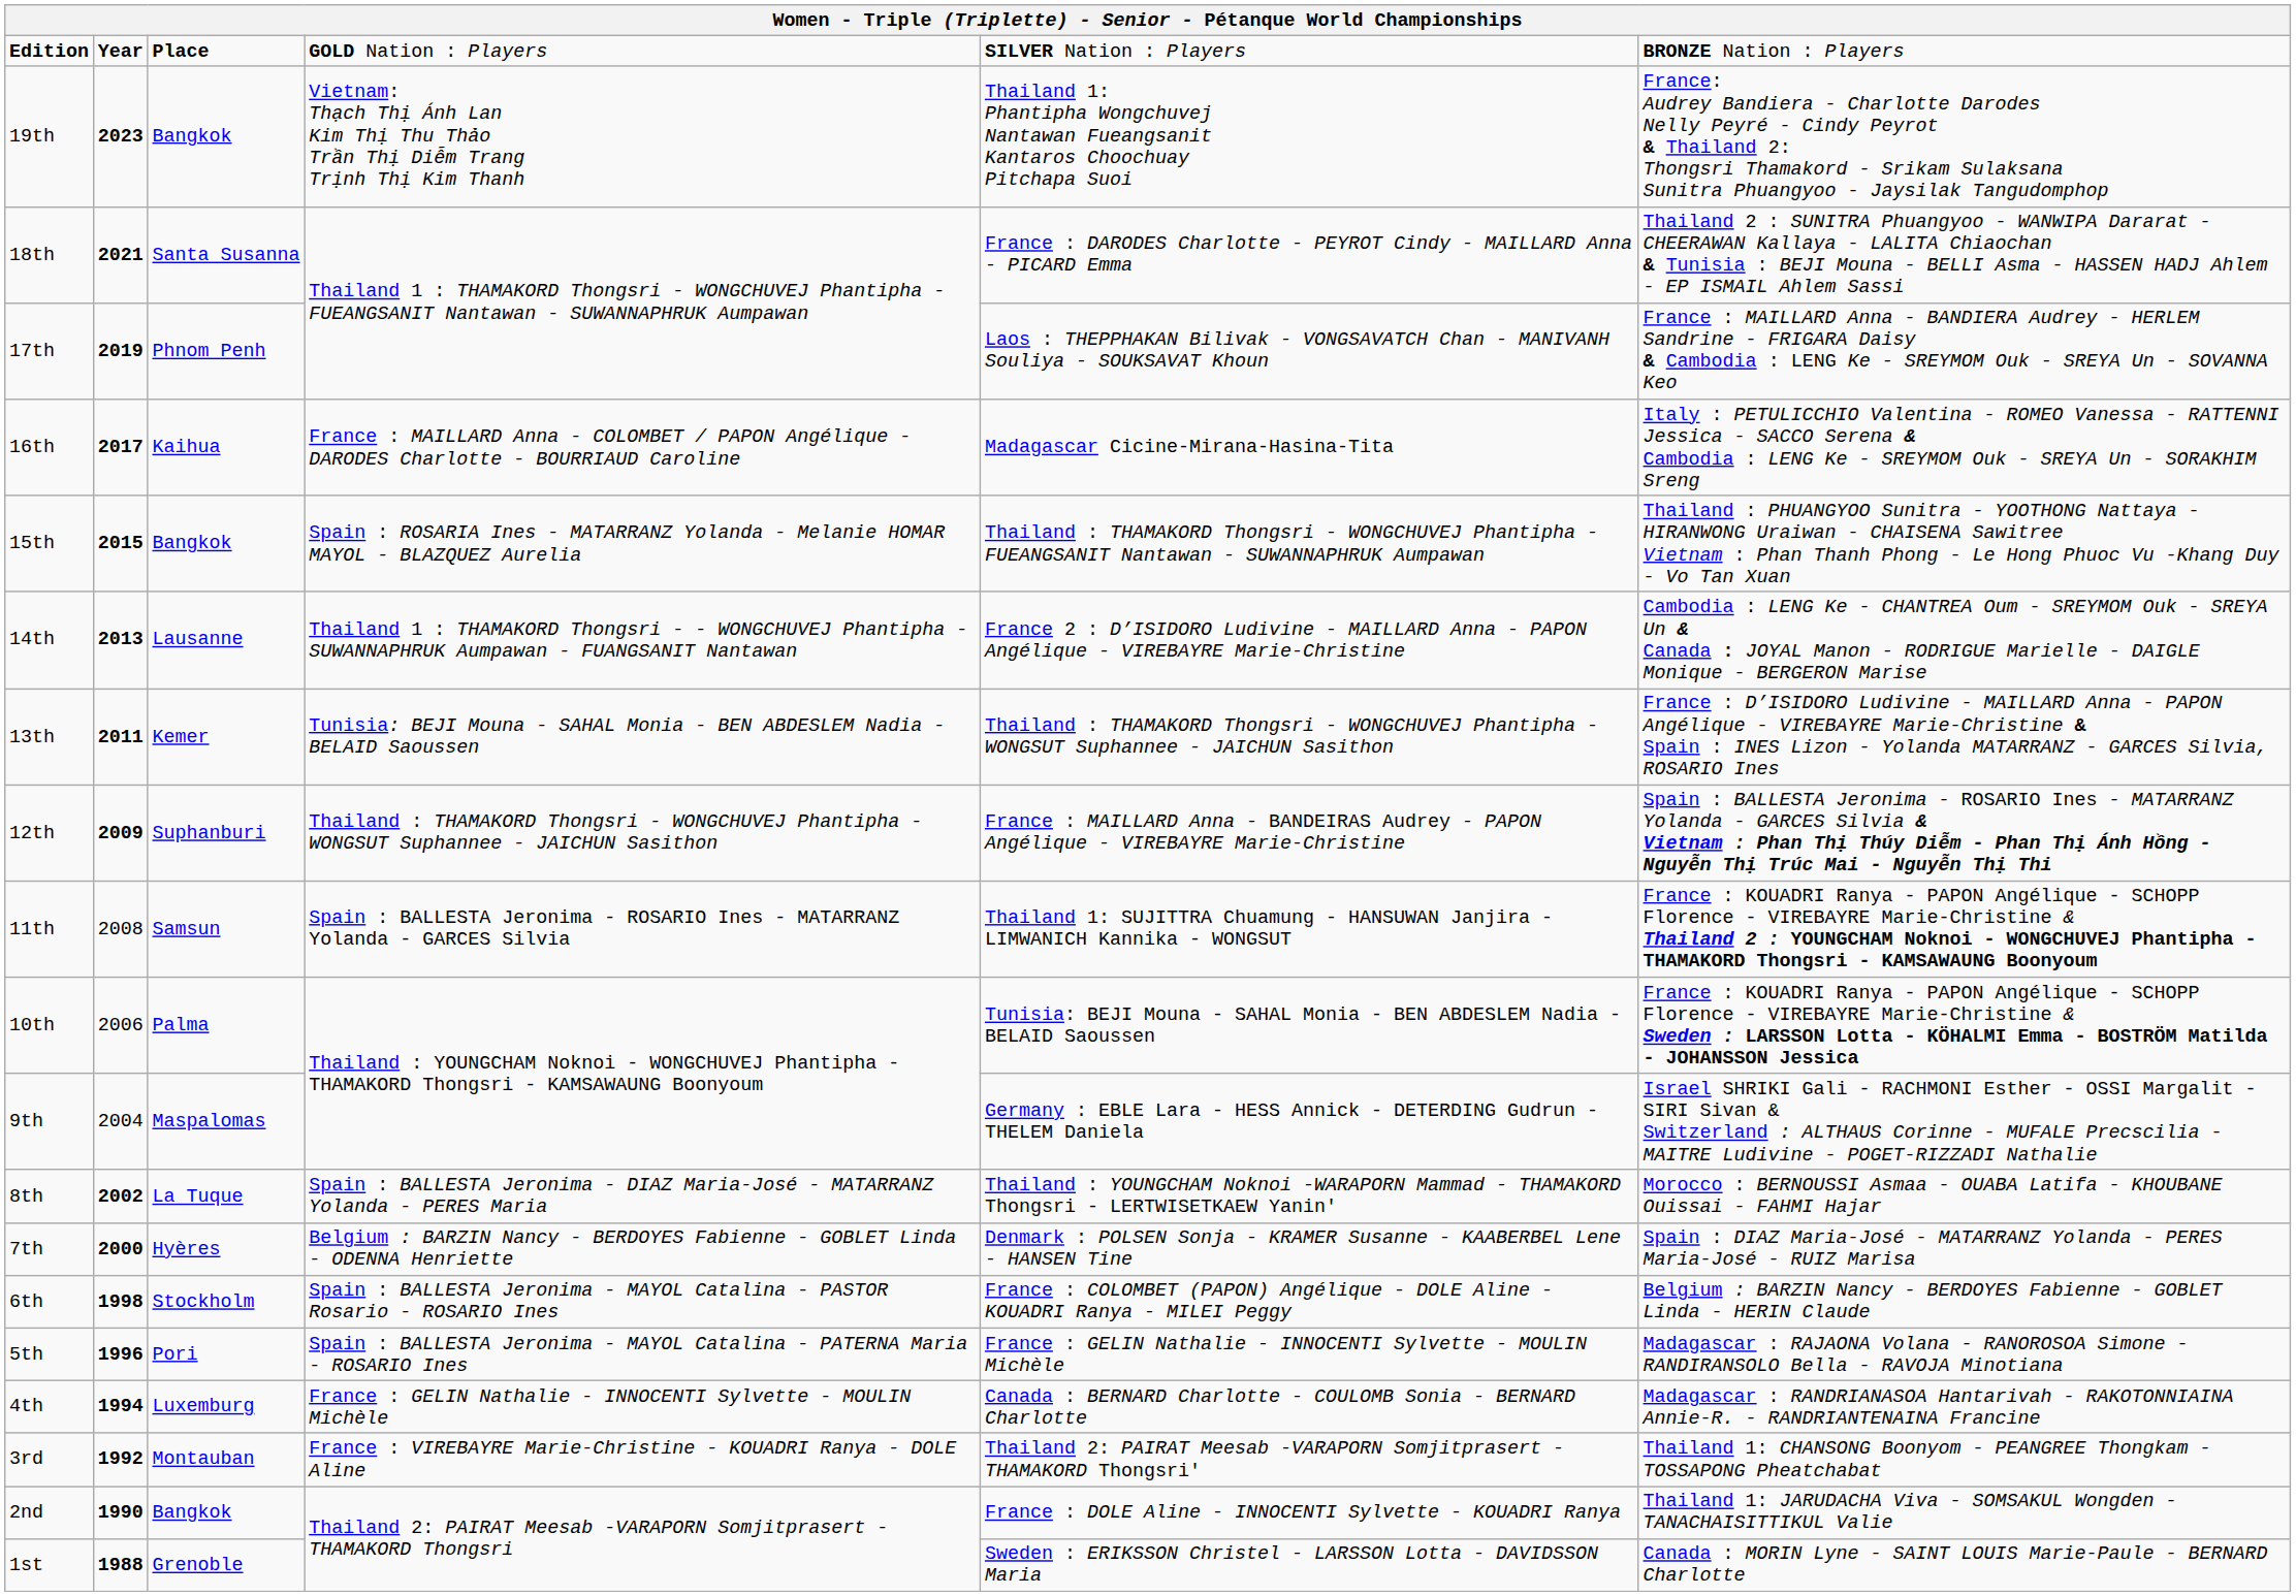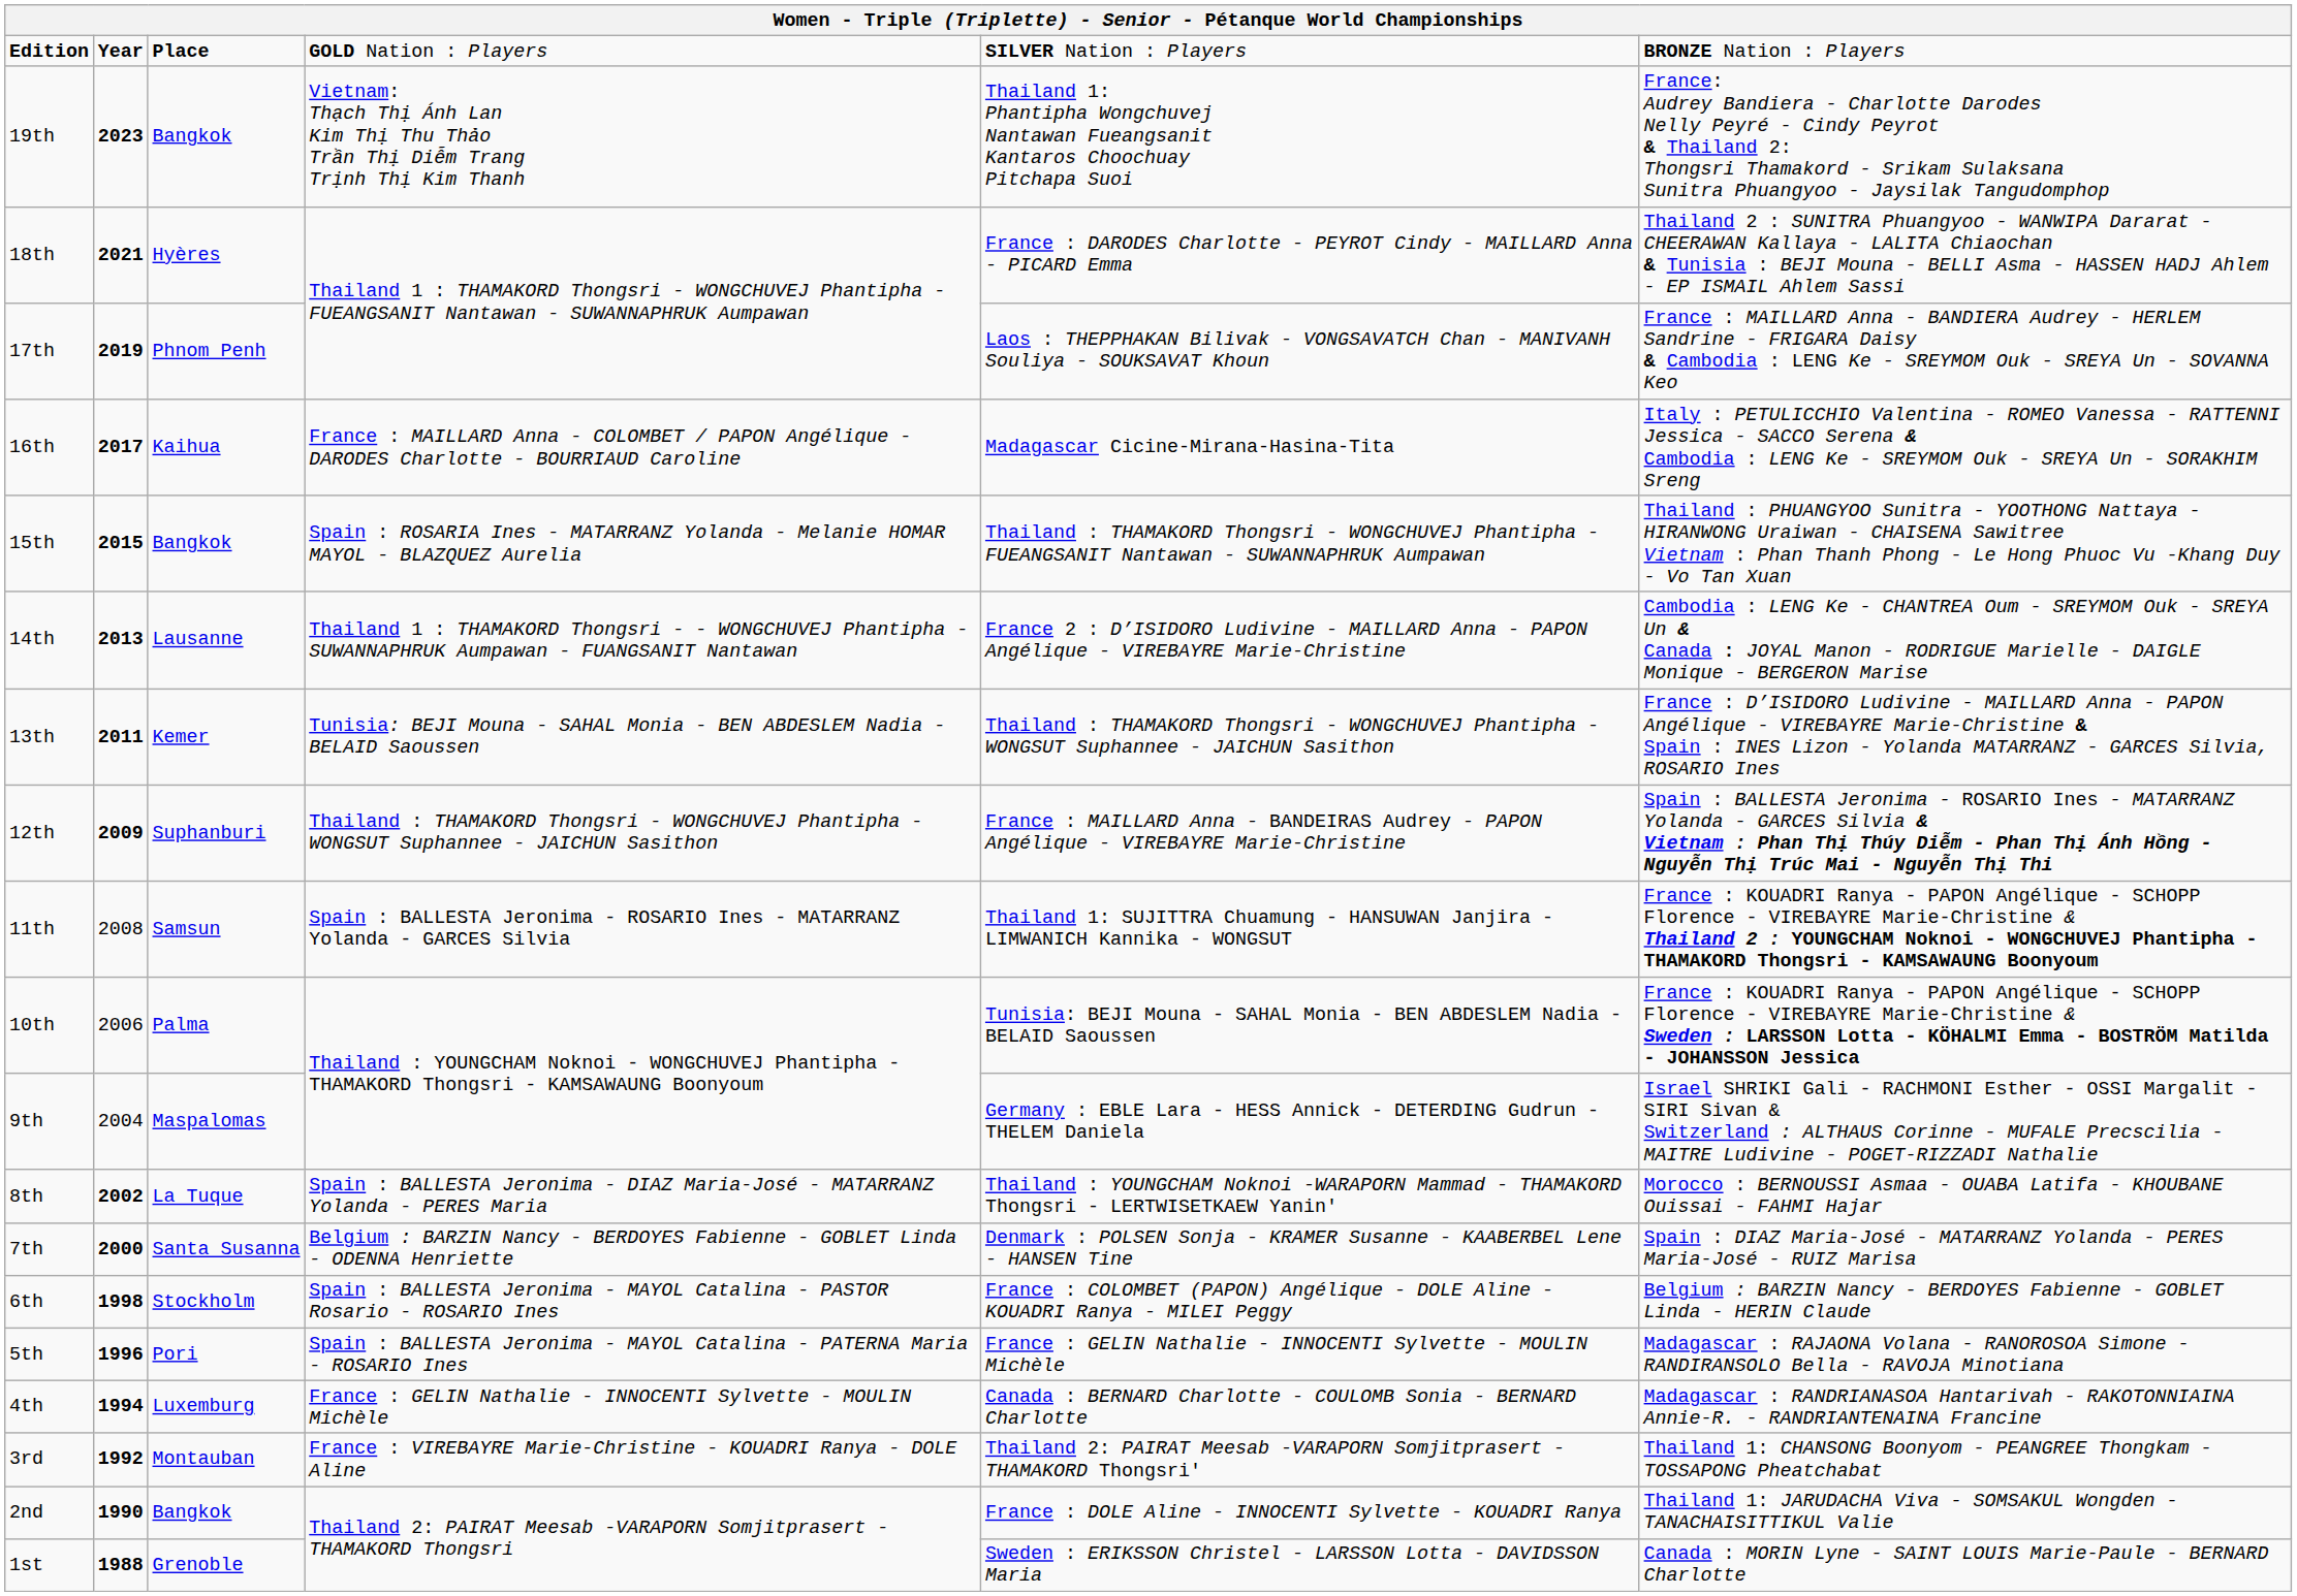18th | column 3: Santa Susanna -> Hyères
7th | column 3: Hyères -> Santa Susanna
